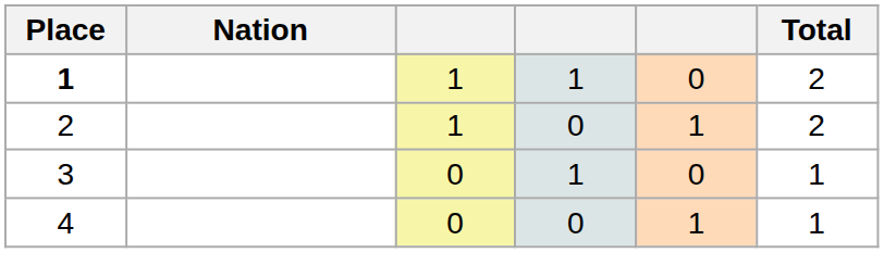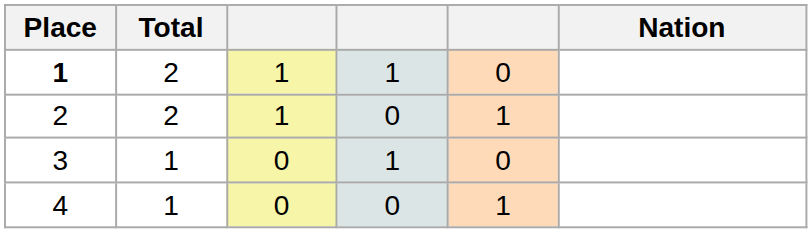columns swapped: Nation <-> Total
